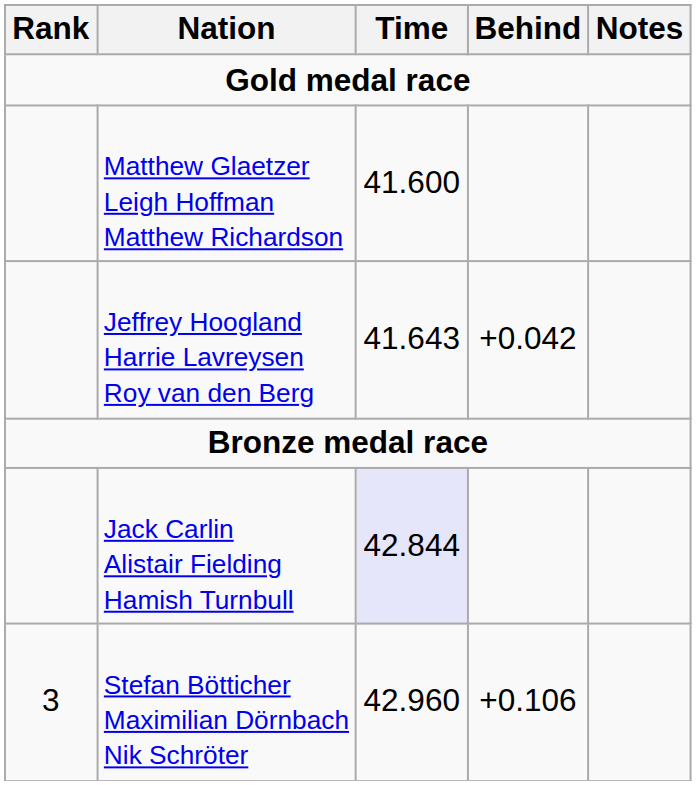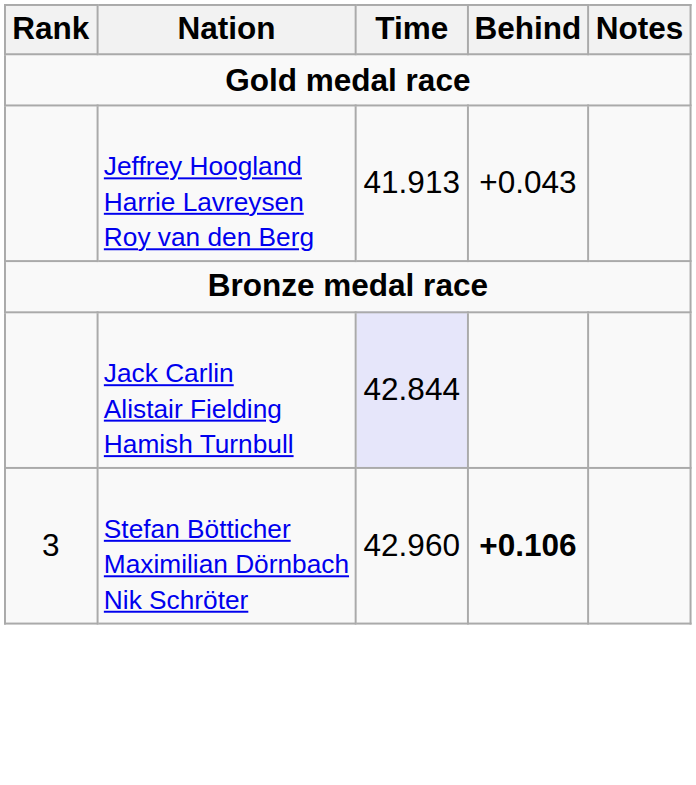- row: Matthew Glaetzer Leigh Hoffman Matthew Richardson | 41.600
Jeffrey Hoogland Harrie Lavreysen Roy van den Berg | Time: 41.643 -> 41.913
Jeffrey Hoogland Harrie Lavreysen Roy van den Berg | Behind: +0.042 -> +0.043
Stefan Bötticher Maximilian Dörnbach Nik Schröter | Behind: normal -> bold
